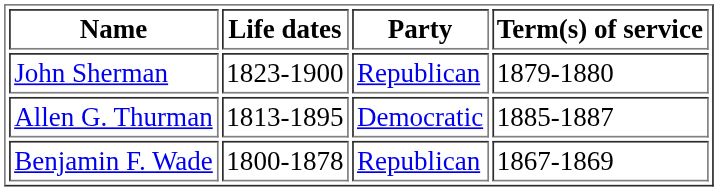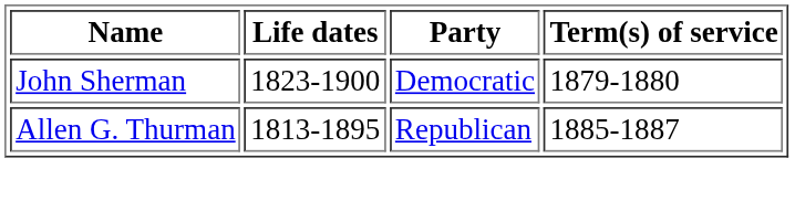John Sherman | Party: Republican -> Democratic
Allen G. Thurman | Party: Democratic -> Republican
- row: Benjamin F. Wade | 1800-1878 | Republican | 1867-1869
